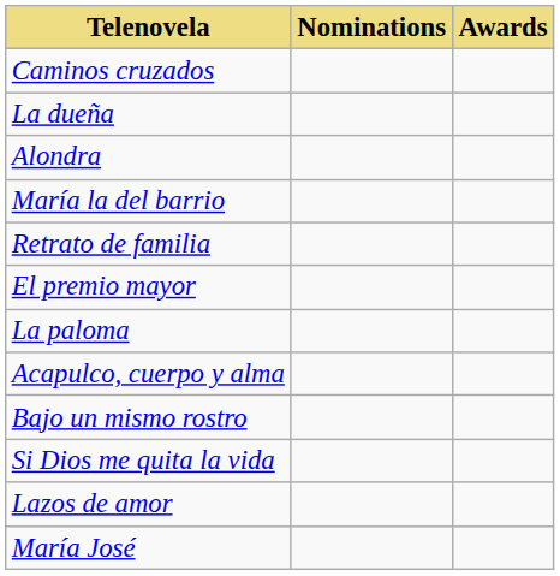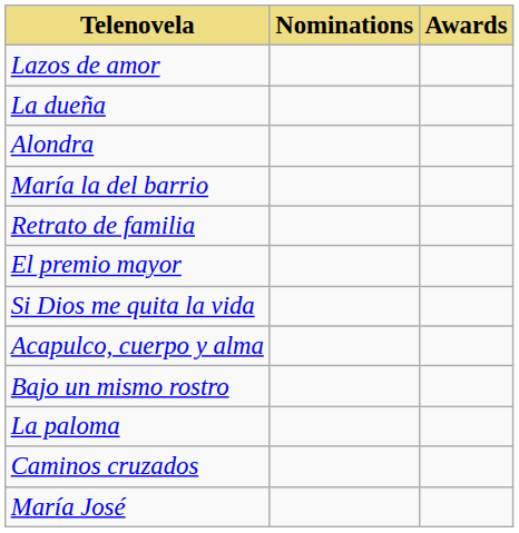rows swapped: Lazos de amor <-> Caminos cruzados
rows swapped: Si Dios me quita la vida <-> La paloma
